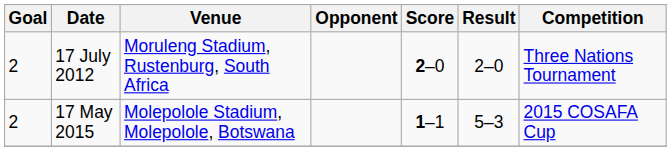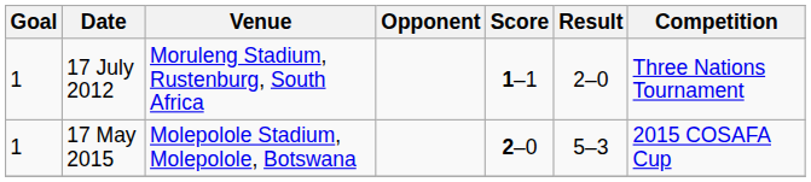17 July 2012 | Goal: 2 -> 1
17 July 2012 | Score: 2–0 -> 1–1
17 May 2015 | Goal: 2 -> 1
17 May 2015 | Score: 1–1 -> 2–0
